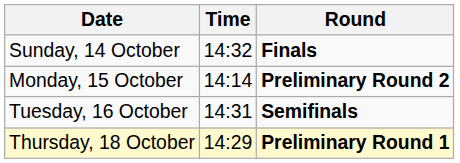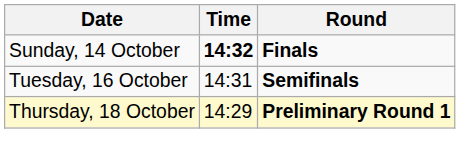Sunday, 14 October | Time: normal -> bold
- row: Monday, 15 October | 14:14 | Preliminary Round 2
